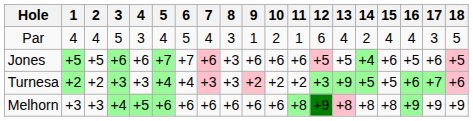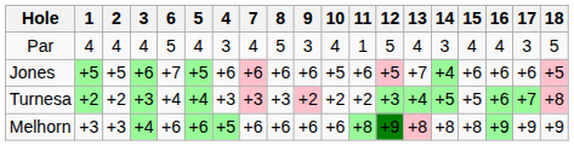columns swapped: 4 <-> 6
Par | 3: 5 -> 4
Par | 8: 3 -> 5
Par | 9: 1 -> 3
Par | 10: 2 -> 4
Par | 12: 6 -> 5
Par | 14: 2 -> 3
Jones | 5: +7 -> +5
Jones | 8: +3 -> +6
Jones | 10: +6 -> +5
Jones | 13: +5 -> +7
Jones | 16: +5 -> +6
Turnesa | 13: +9 -> +4
Turnesa | 18: +6 -> +8
